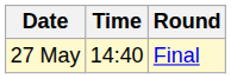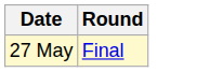- column: Time | 14:40
